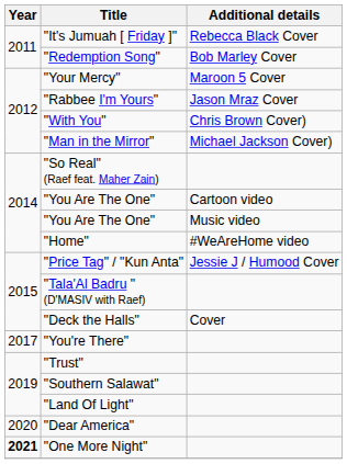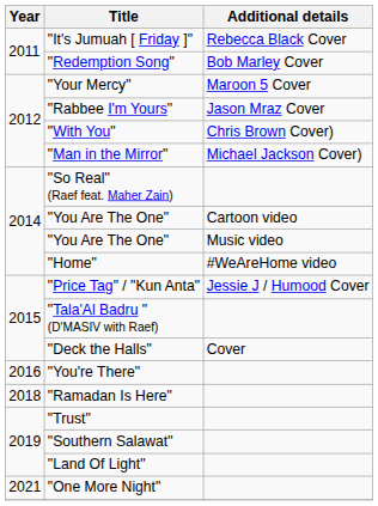"You're There" | Year: 2017 -> 2016
+ row: 2018 | "Ramadan Is Here"
- row: 2020 | "Dear America"
"One More Night" | Year: bold -> normal
